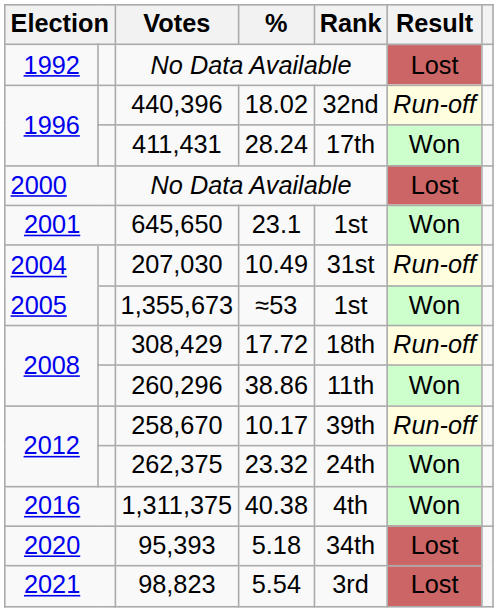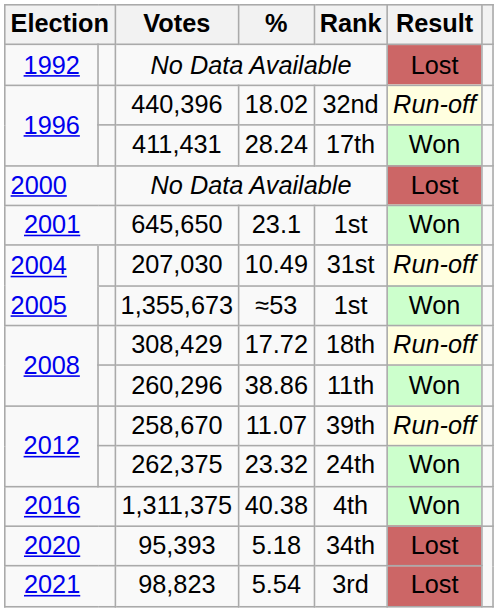258,670 | %: 10.17 -> 11.07
